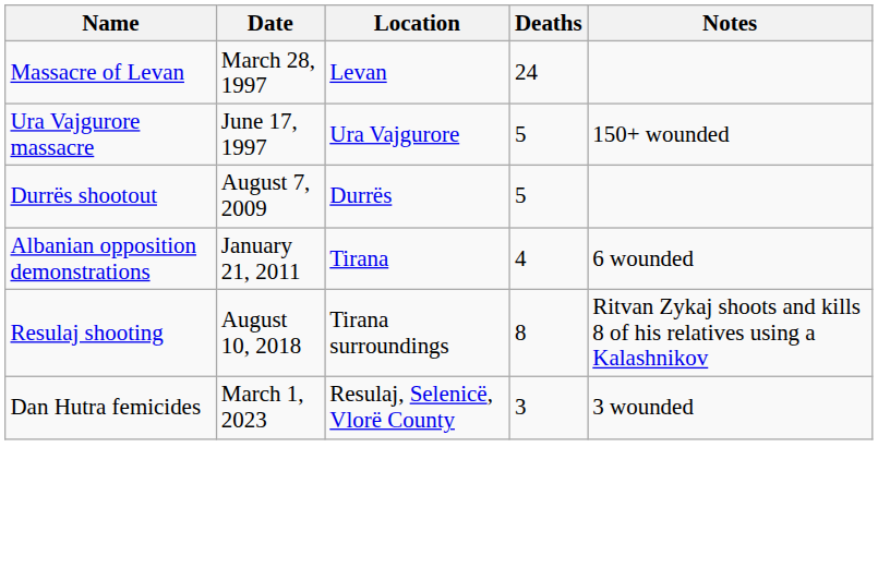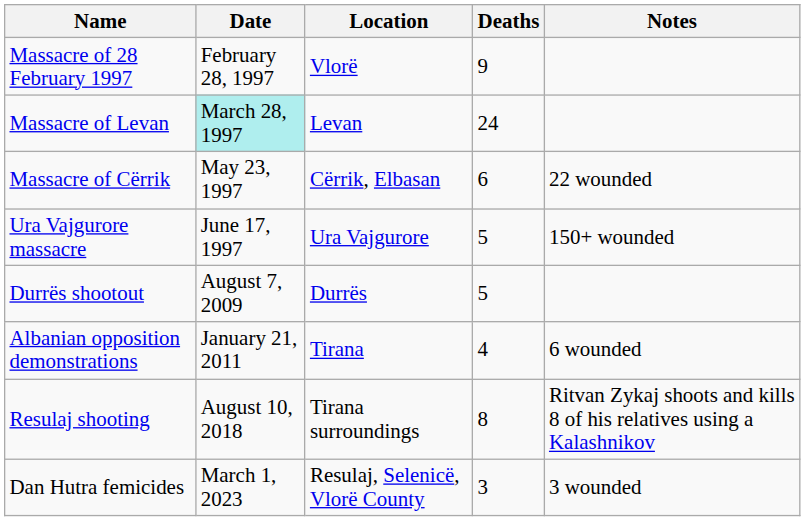+ row: Massacre of 28 February 1997 | February 28, 1997 | Vlorë | 9
Massacre of Levan | Date: no background -> paleturquoise background
+ row: Massacre of Cërrik | May 23, 1997 | Cërrik, Elbasan | 6 | 22 wounded
